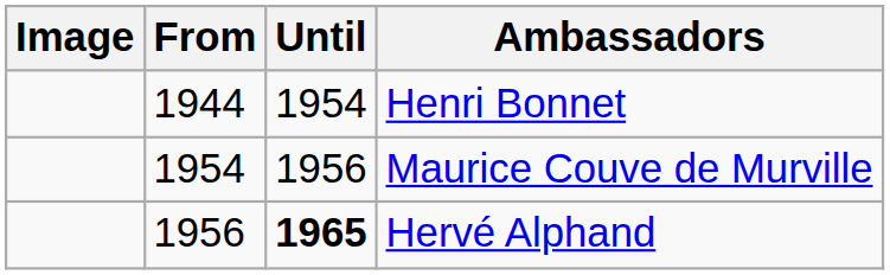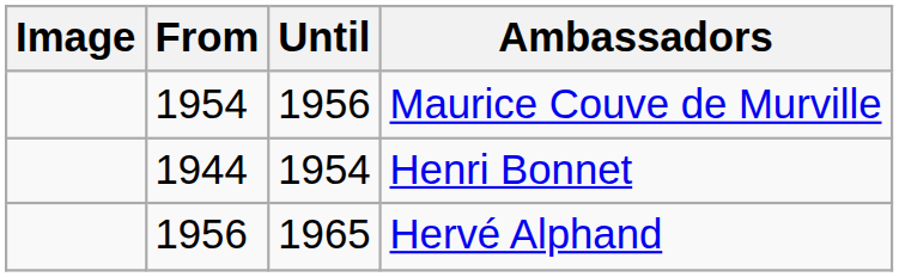rows swapped: Henri Bonnet <-> Maurice Couve de Murville
Hervé Alphand | Until: bold -> normal
